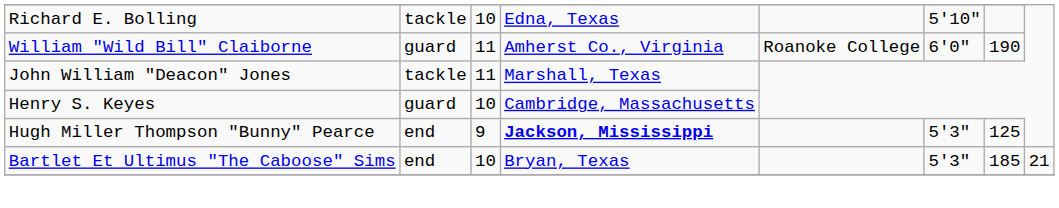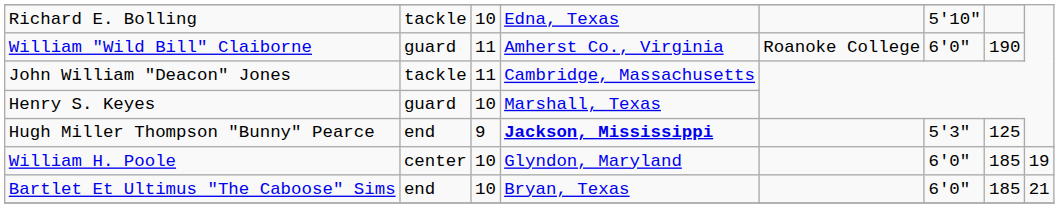John William "Deacon" Jones | column 4: Marshall, Texas -> Cambridge, Massachusetts
Henry S. Keyes | column 4: Cambridge, Massachusetts -> Marshall, Texas
+ row: William H. Poole | center | 10 | Glyndon, Maryland | 6'0" | 185 | 19
Bartlet Et Ultimus "The Caboose" Sims | column 6: 5'3" -> 6'0"
